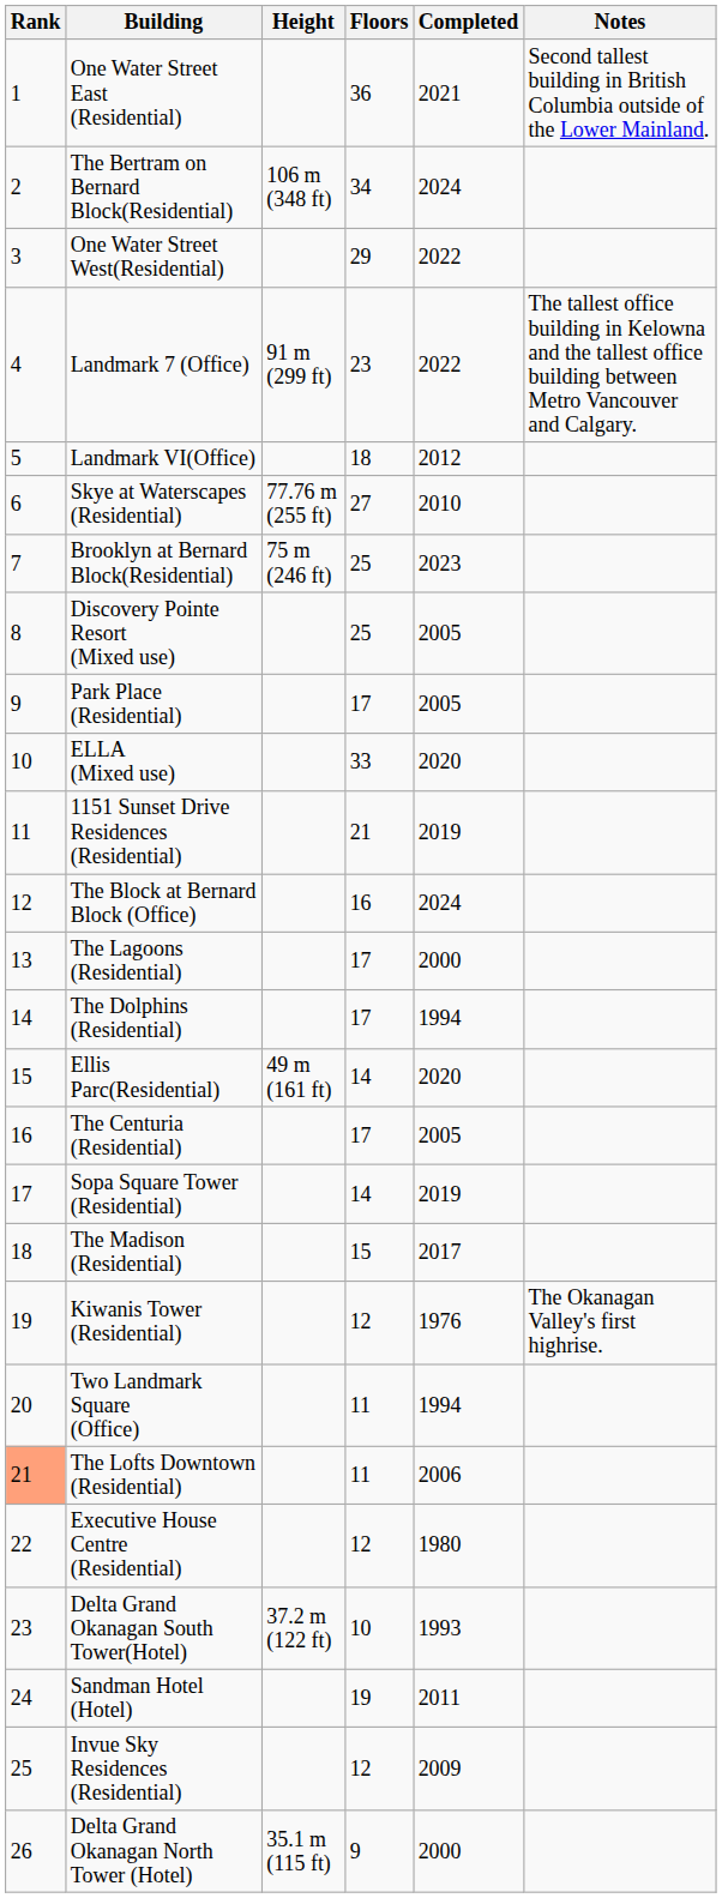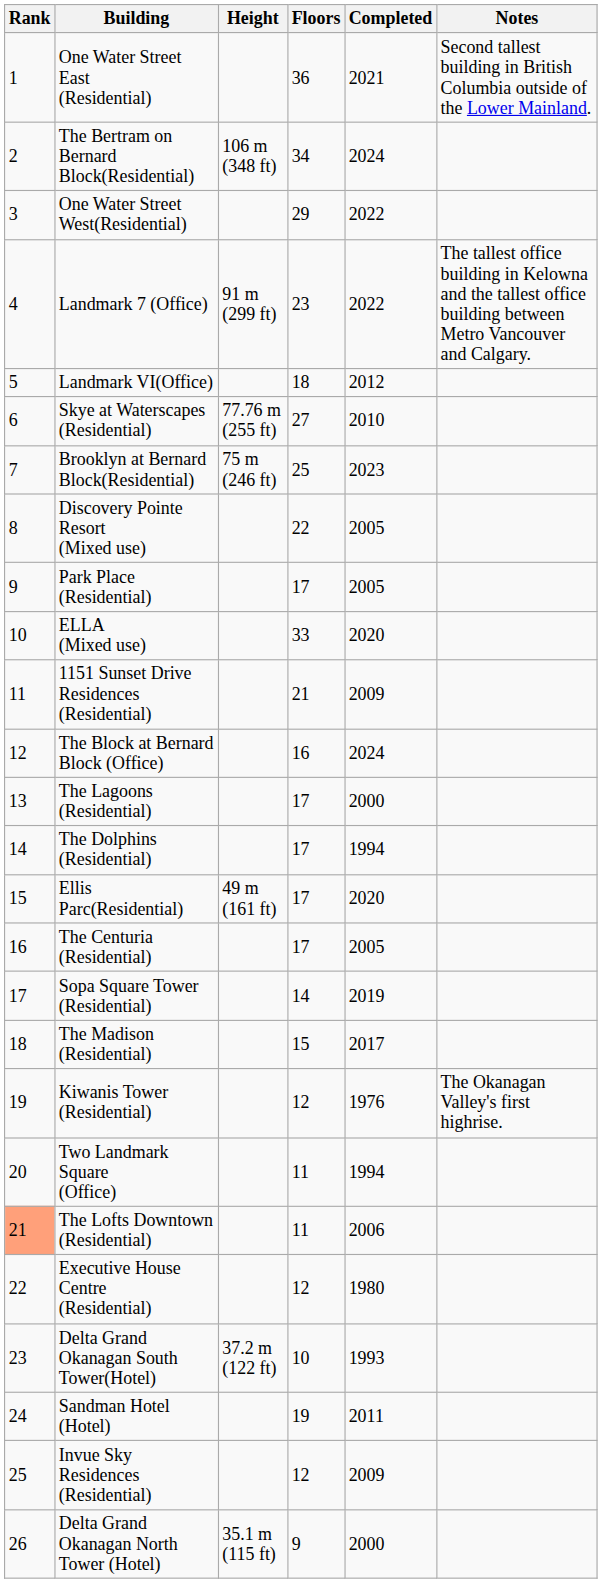Discovery Pointe Resort (Mixed use) | Floors: 25 -> 22
1151 Sunset Drive Residences (Residential) | Completed: 2019 -> 2009
Ellis Parc(Residential) | Floors: 14 -> 17
